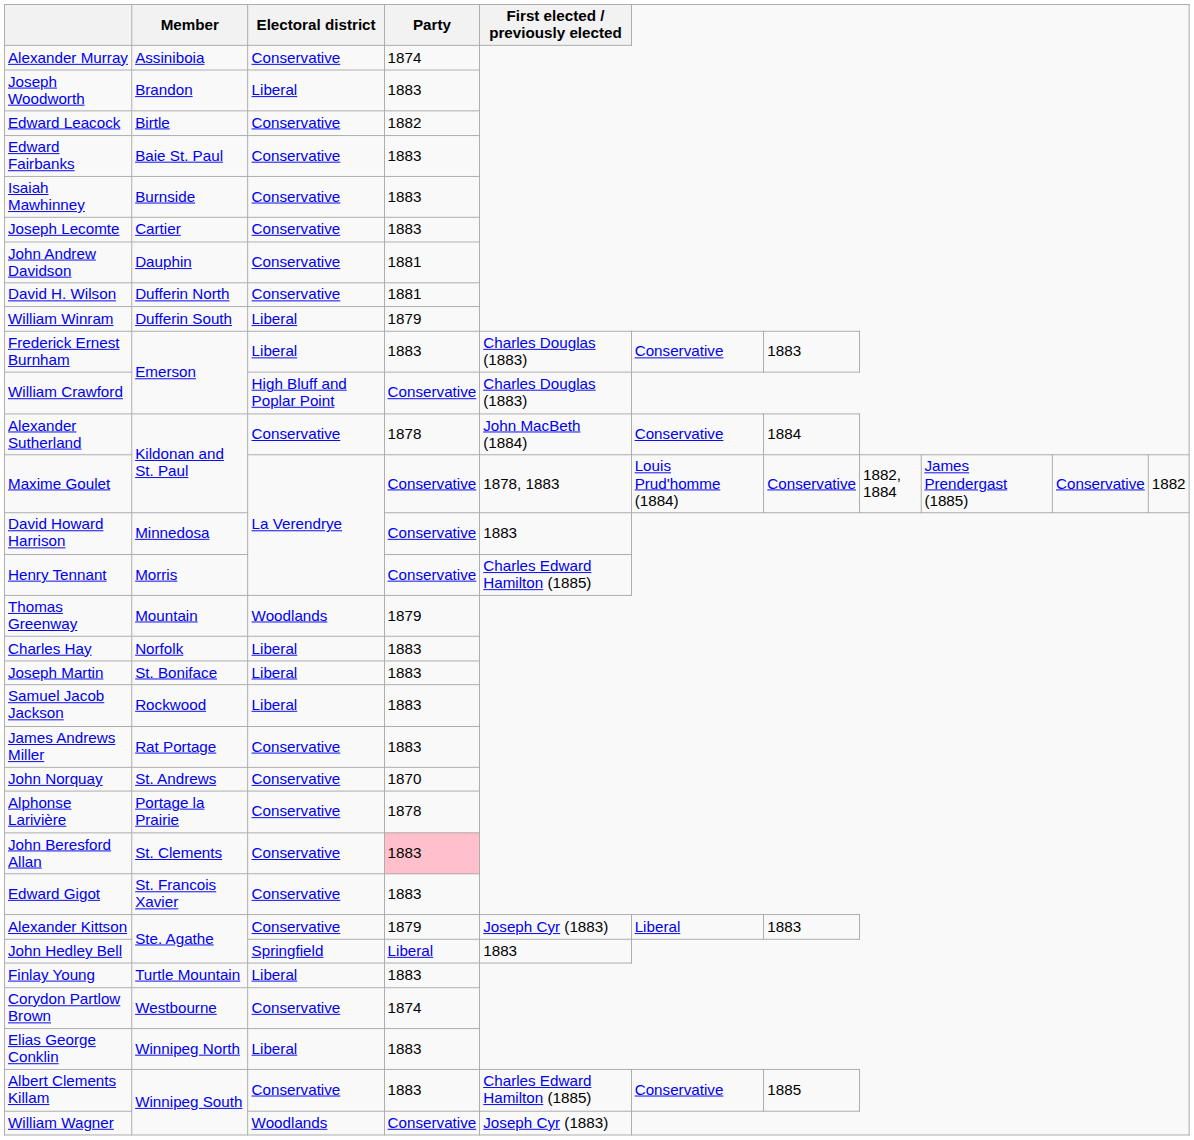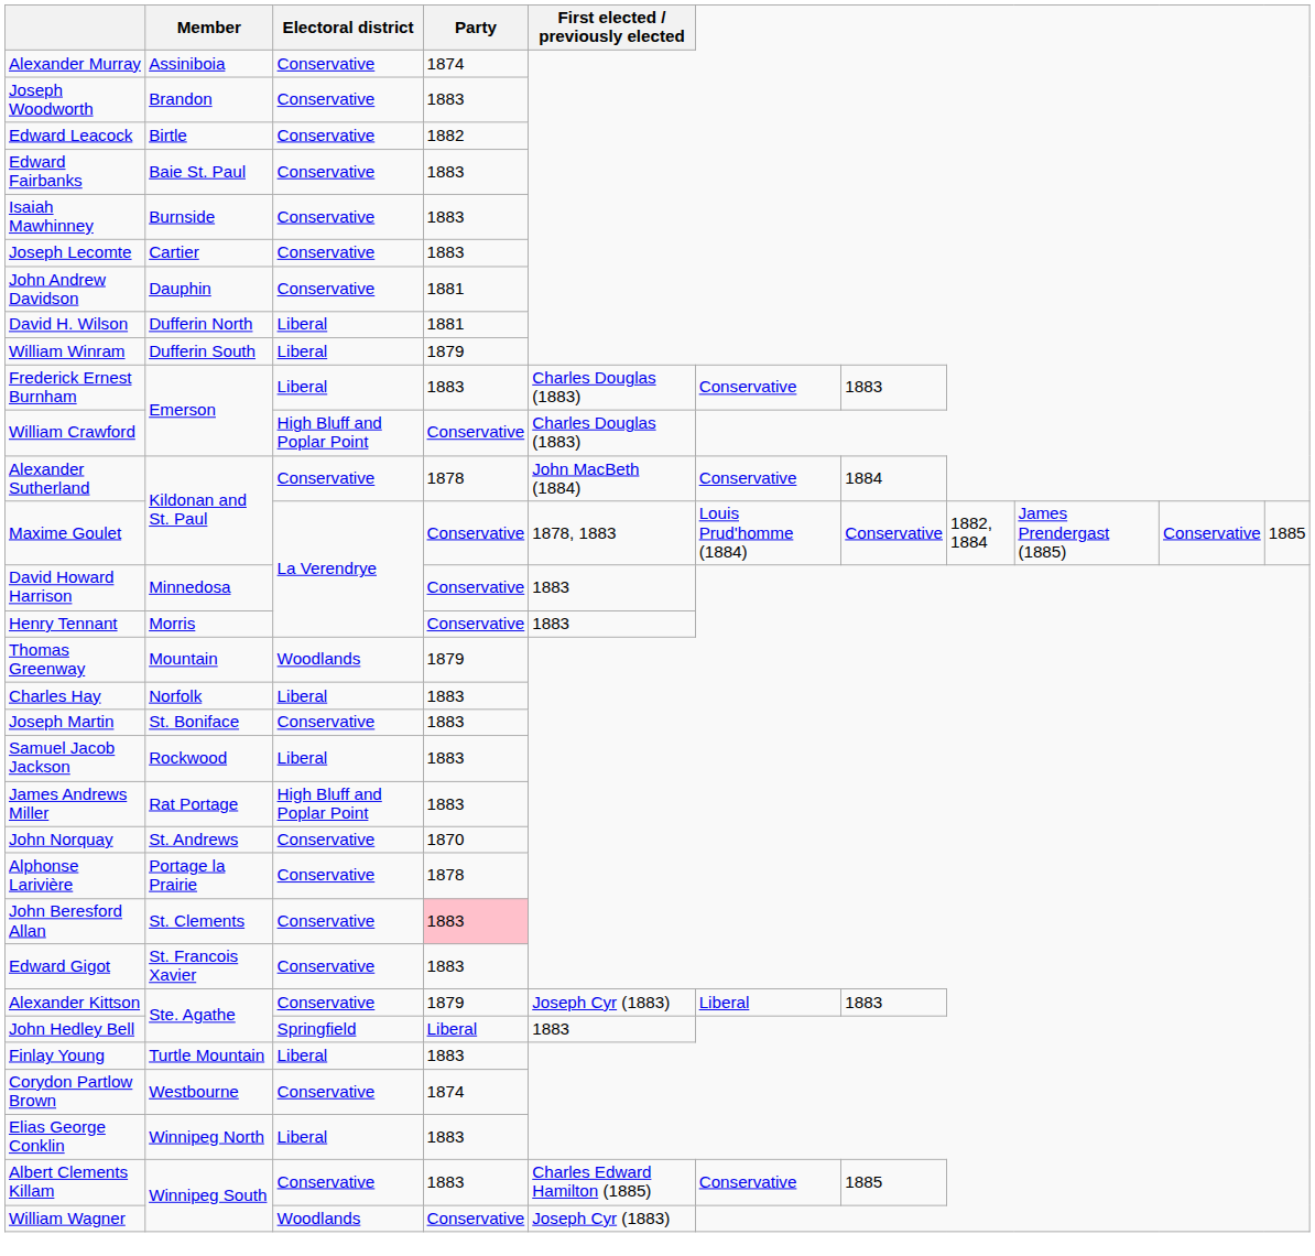Joseph Woodworth | Electoral district: Liberal -> Conservative
David H. Wilson | Electoral district: Conservative -> Liberal
Maxime Goulet | column 11: 1882 -> 1885
Henry Tennant | First elected / previously elected: Charles Edward Hamilton (1885) -> 1883
Joseph Martin | Electoral district: Liberal -> Conservative
James Andrews Miller | Electoral district: Conservative -> High Bluff and Poplar Point
